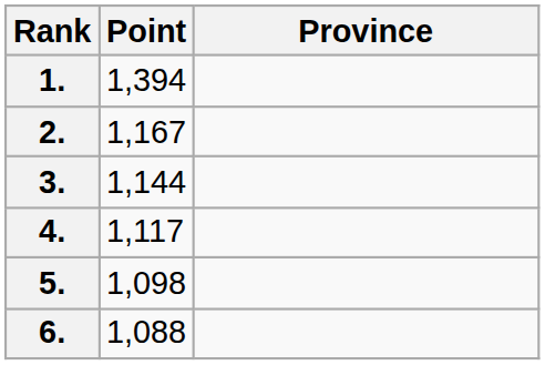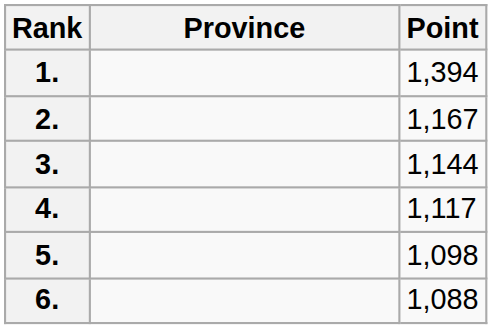columns swapped: Province <-> Point
